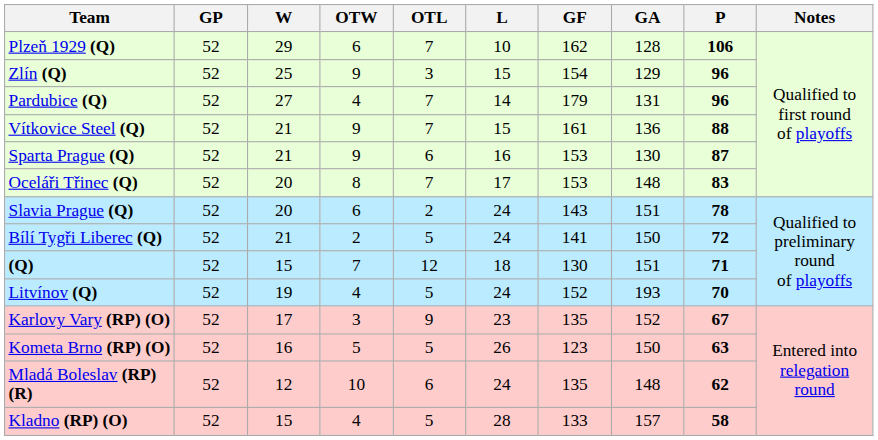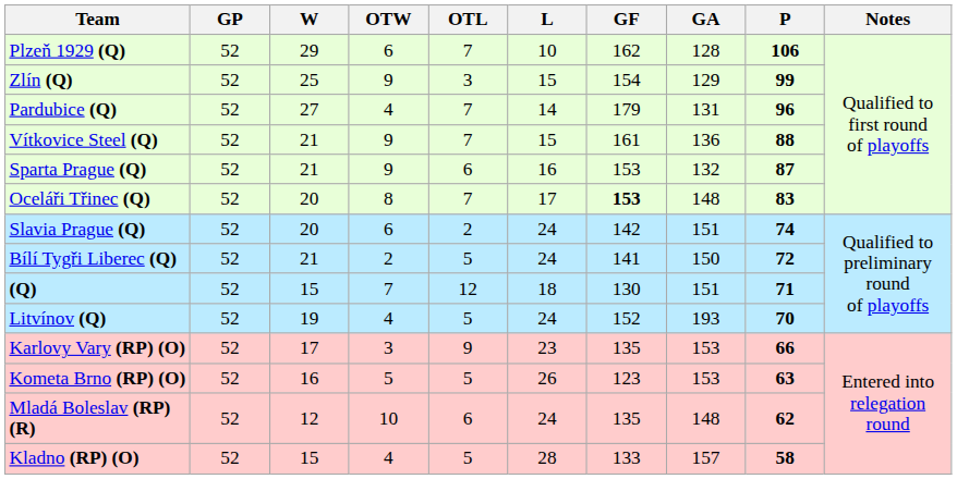Zlín (Q) | P: 96 -> 99
Sparta Prague (Q) | GA: 130 -> 132
Oceláři Třinec (Q) | GF: normal -> bold
Slavia Prague (Q) | GF: 143 -> 142
Slavia Prague (Q) | P: 78 -> 74
Karlovy Vary (RP) (O) | GA: 152 -> 153
Karlovy Vary (RP) (O) | P: 67 -> 66
Kometa Brno (RP) (O) | GA: 150 -> 153
